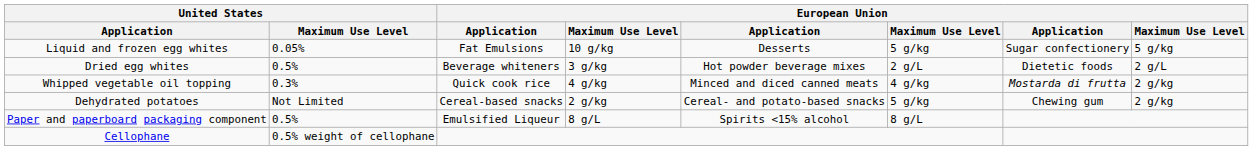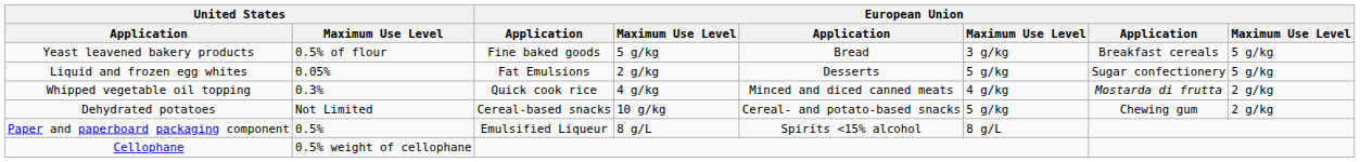+ row: Yeast leavened bakery products | 0.5% of flour | Fine baked goods | 5 g/kg | Bread | 3 g/kg | Breakfast cereals | 5 g/kg
Liquid and frozen egg whites | column 4: 10 g/kg -> 2 g/kg
- row: Dried egg whites | 0.5% | Beverage whiteners | 3 g/kg | Hot powder beverage mixes | 2 g/L | Dietetic foods | 2 g/L
Dehydrated potatoes | column 4: 2 g/kg -> 10 g/kg
